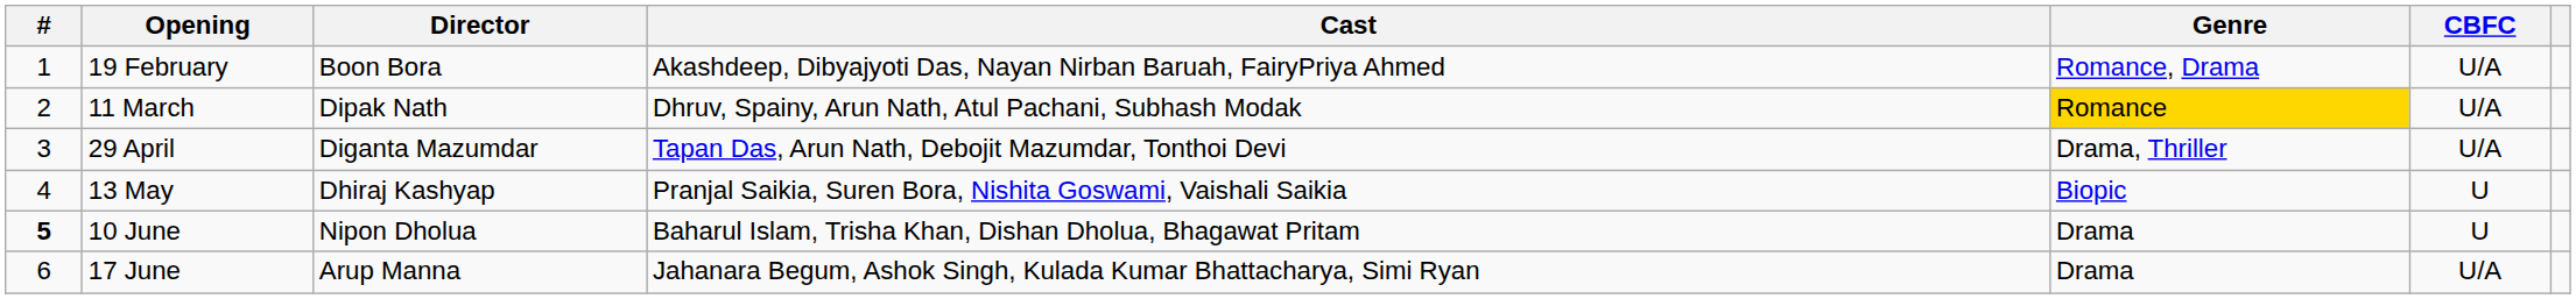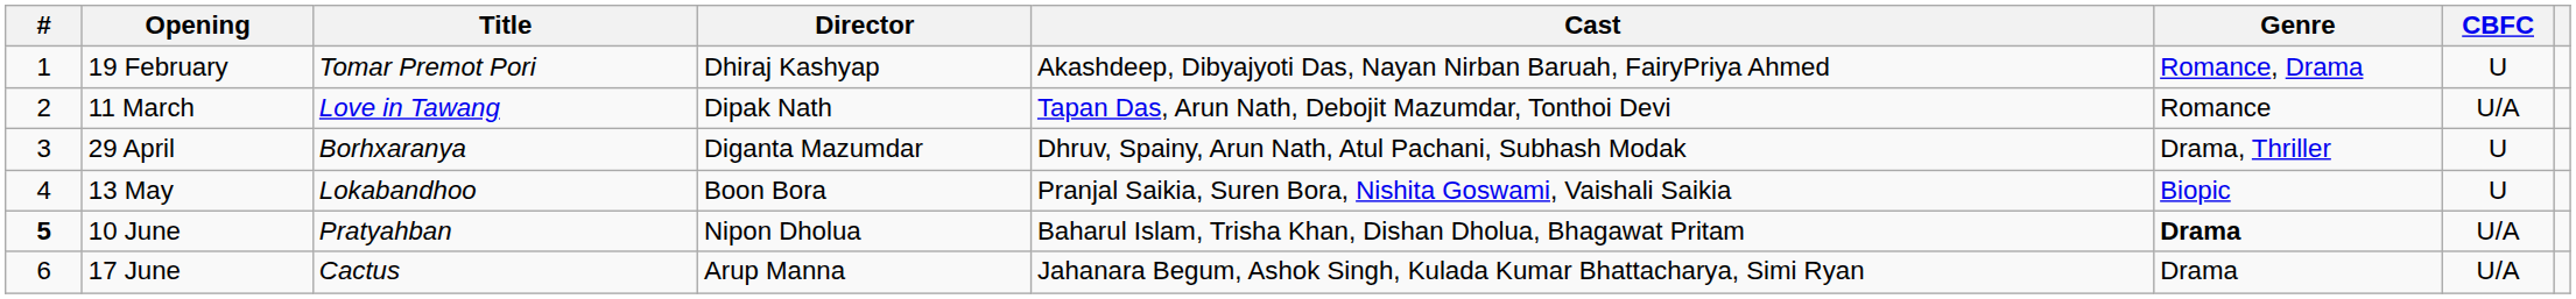+ column: Title | Tomar Premot Pori | Love in Tawang | Borhxaranya | Lokabandhoo | Pratyahban | Cactus
19 February | Director: Boon Bora -> Dhiraj Kashyap
19 February | CBFC: U/A -> U
11 March | Cast: Dhruv, Spainy, Arun Nath, Atul Pachani, Subhash Modak -> Tapan Das, Arun Nath, Debojit Mazumdar, Tonthoi Devi
11 March | Genre: gold background -> no background
29 April | Cast: Tapan Das, Arun Nath, Debojit Mazumdar, Tonthoi Devi -> Dhruv, Spainy, Arun Nath, Atul Pachani, Subhash Modak
29 April | CBFC: U/A -> U
13 May | Director: Dhiraj Kashyap -> Boon Bora
10 June | Genre: normal -> bold
10 June | CBFC: U -> U/A
